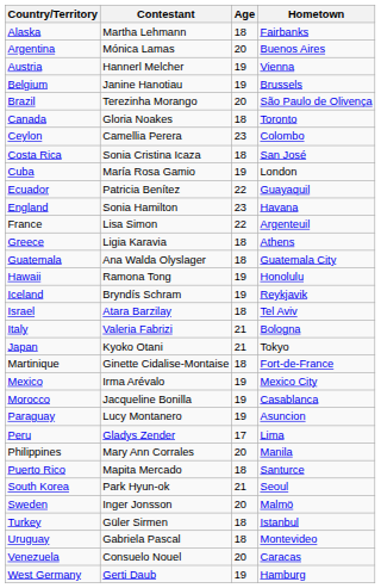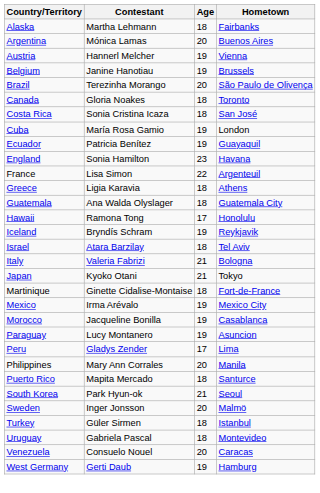- row: Ceylon | Camellia Perera | 23 | Colombo
Ecuador | Age: 22 -> 19
Hawaii | Age: 19 -> 17
